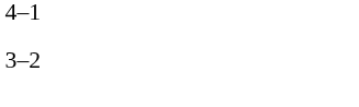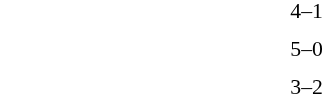+ row: 5–0
